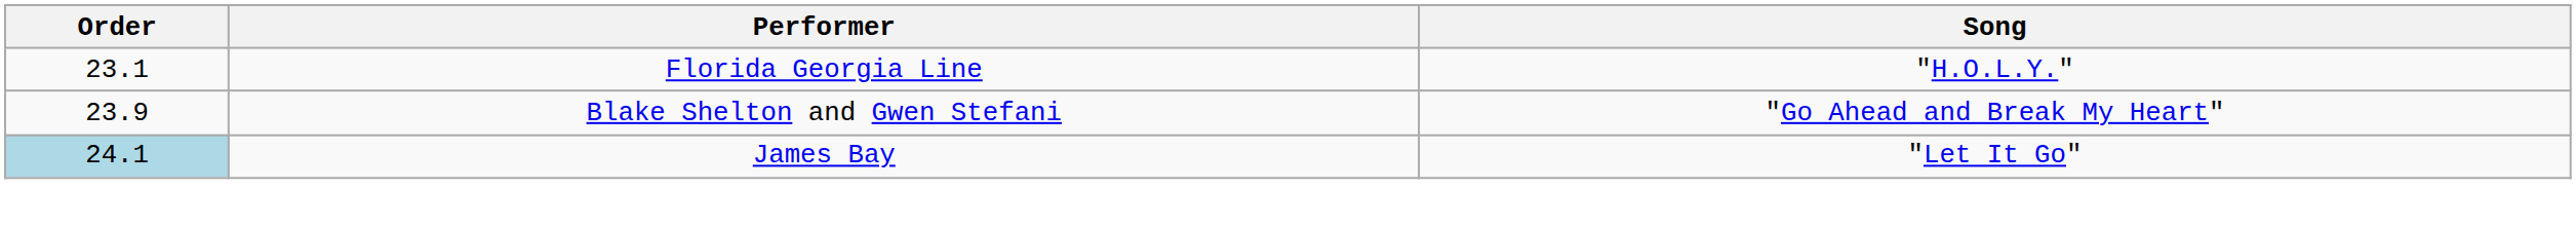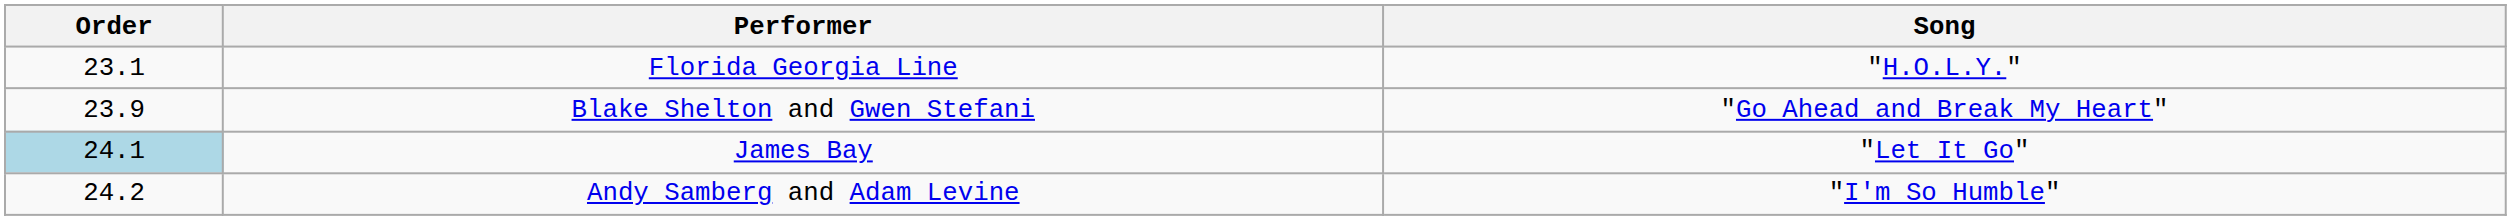+ row: 24.2 | Andy Samberg and Adam Levine | "I'm So Humble"
